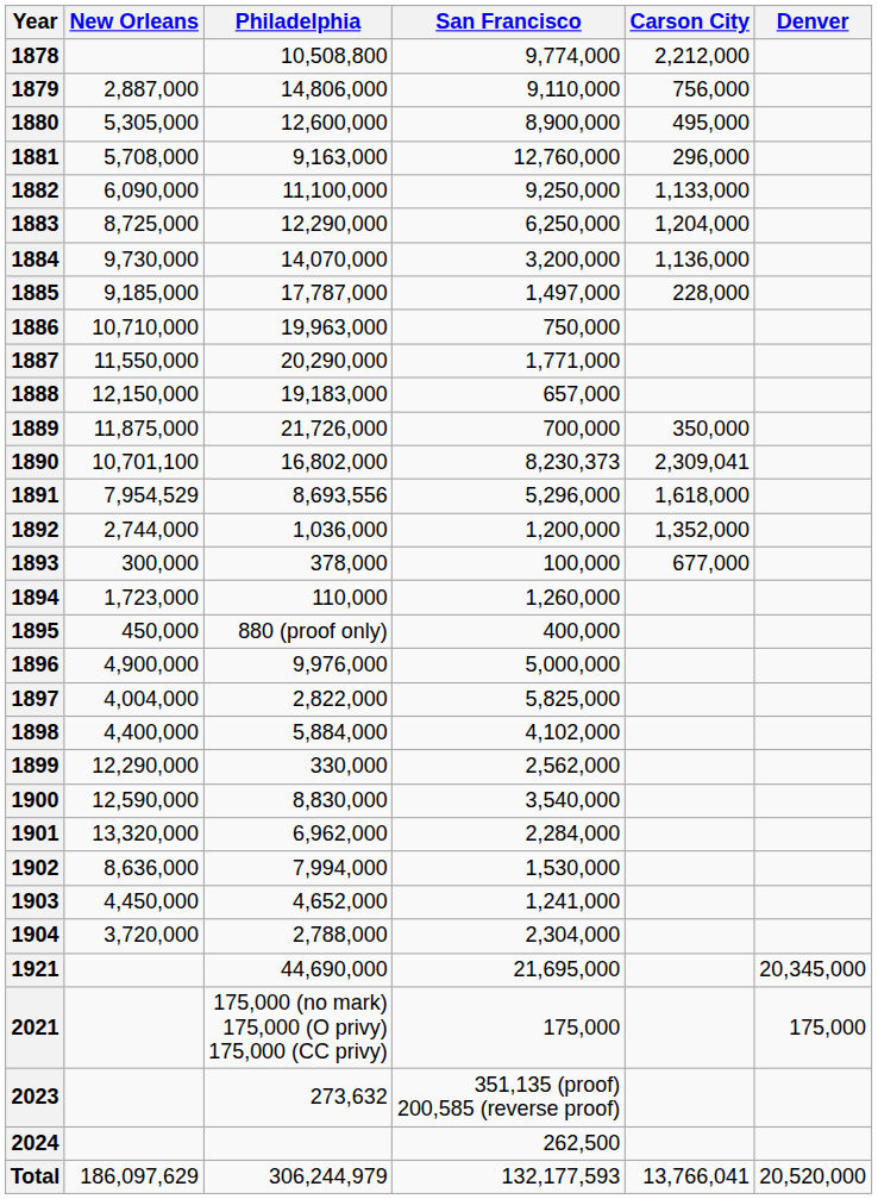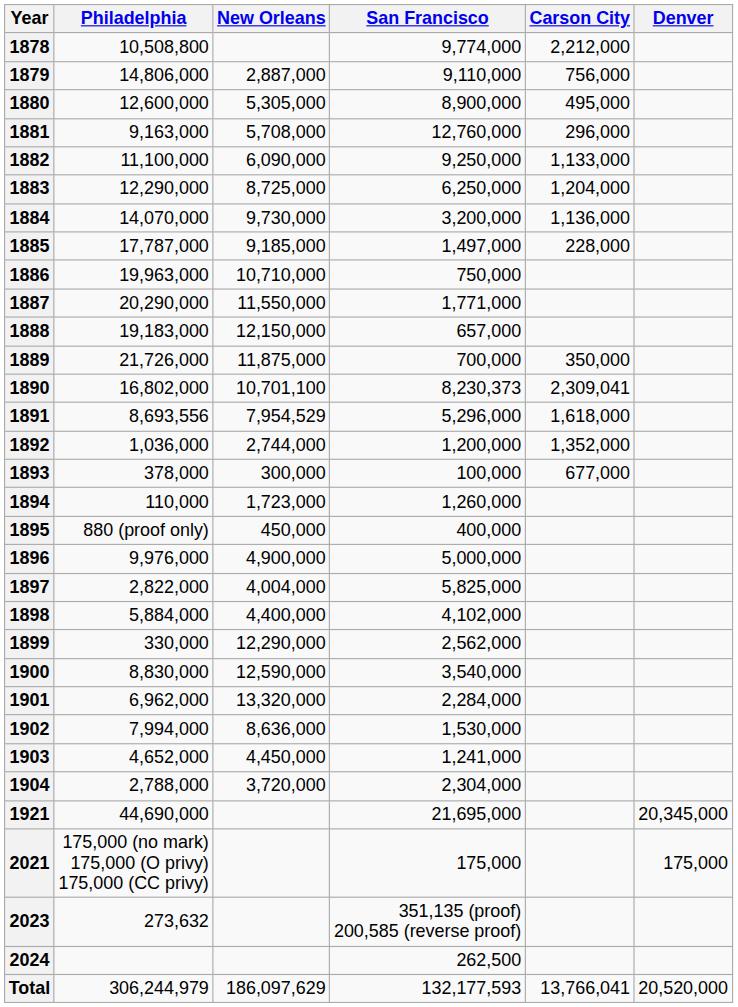columns swapped: Philadelphia <-> New Orleans
